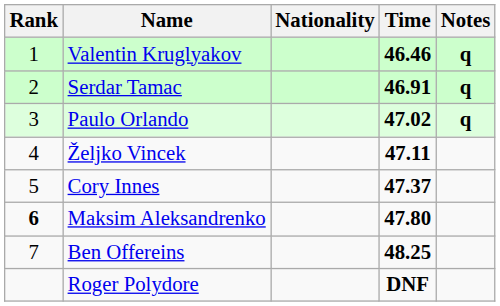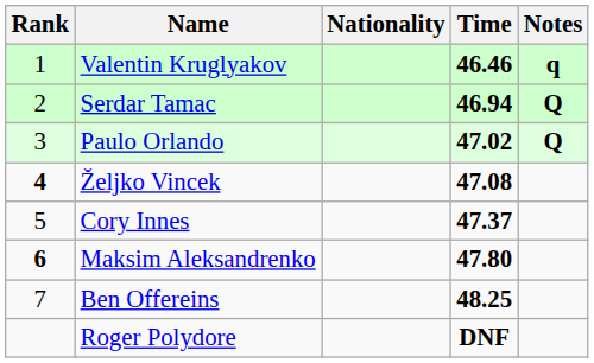Serdar Tamac | Time: 46.91 -> 46.94
Serdar Tamac | Notes: q -> Q
Paulo Orlando | Notes: q -> Q
Željko Vincek | Rank: normal -> bold
Željko Vincek | Time: 47.11 -> 47.08
